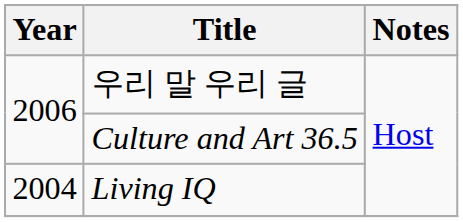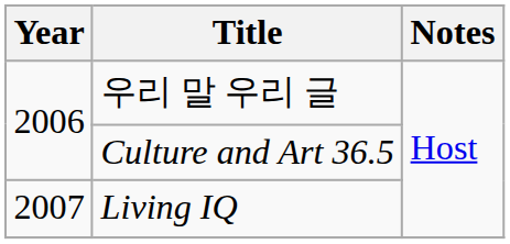Living IQ | Year: 2004 -> 2007
